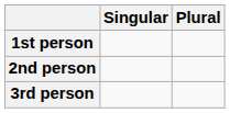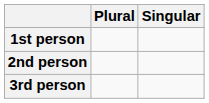columns swapped: Singular <-> Plural
